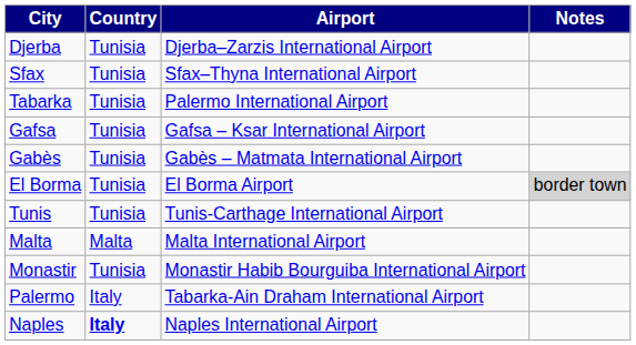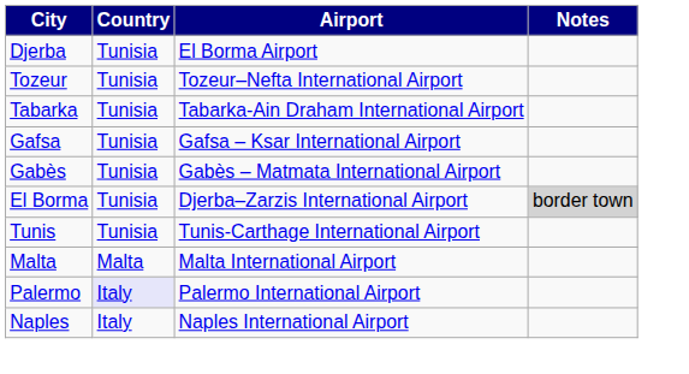Djerba | Airport: Djerba–Zarzis International Airport -> El Borma Airport
- row: Sfax | Tunisia | Sfax–Thyna International Airport
+ row: Tozeur | Tunisia | Tozeur–Nefta International Airport
Tabarka | Airport: Palermo International Airport -> Tabarka-Ain Draham International Airport
El Borma | Airport: El Borma Airport -> Djerba–Zarzis International Airport
- row: Monastir | Tunisia | Monastir Habib Bourguiba International Airport
Palermo | Country: no background -> lavender background
Palermo | Airport: Tabarka-Ain Draham International Airport -> Palermo International Airport
Naples | Country: bold -> normal
